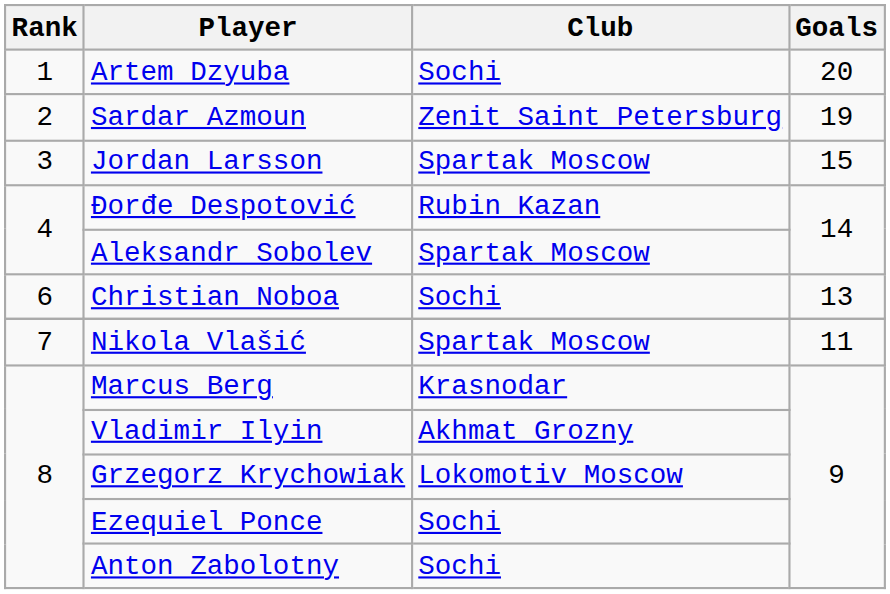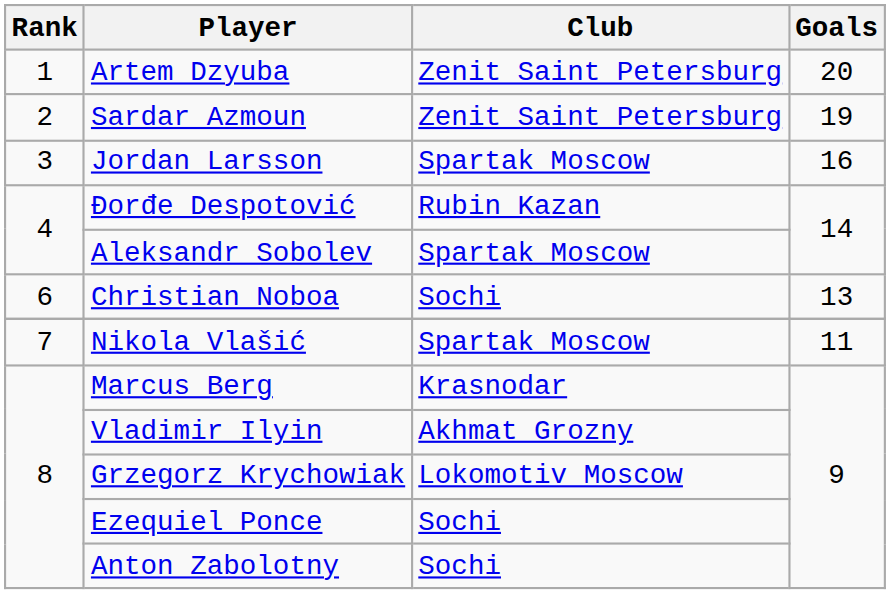Artem Dzyuba | Club: Sochi -> Zenit Saint Petersburg
Jordan Larsson | Goals: 15 -> 16
